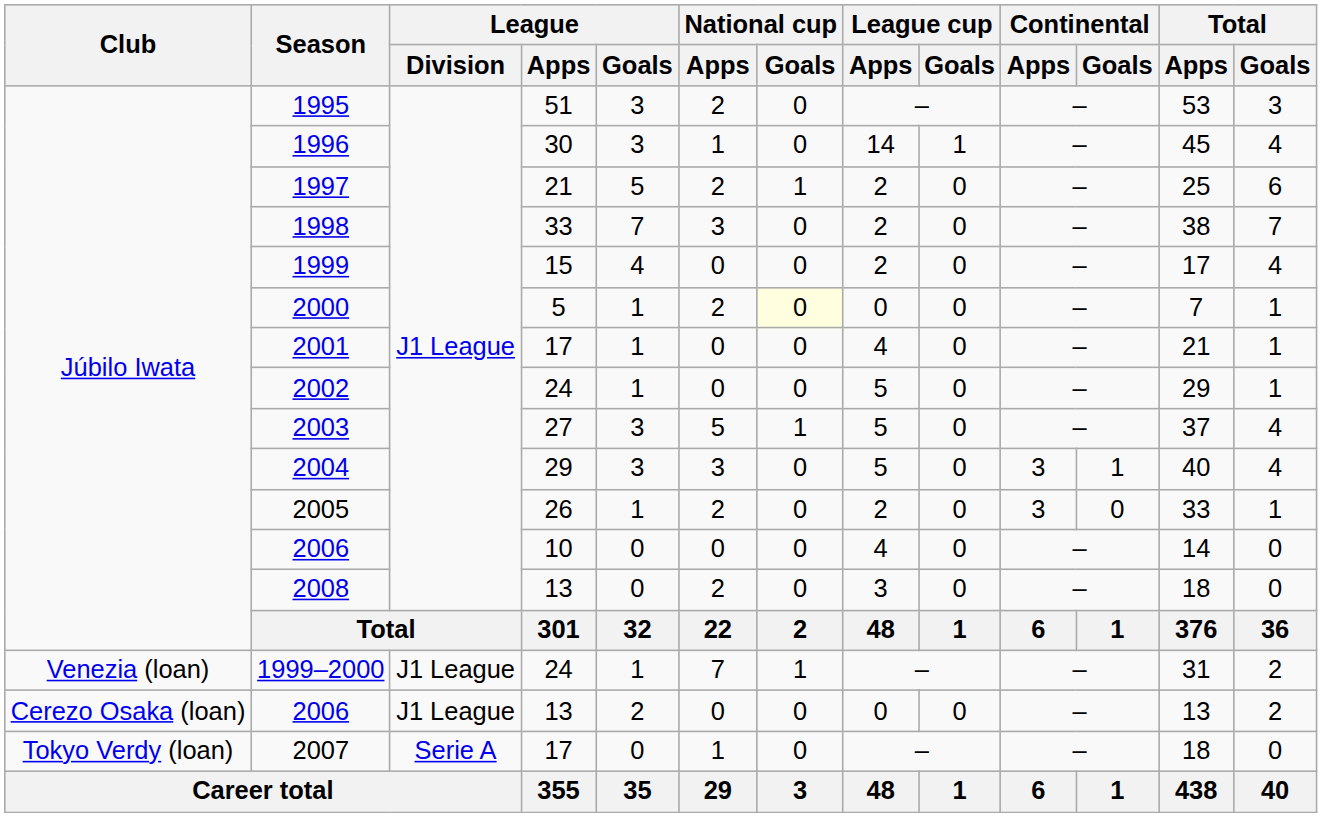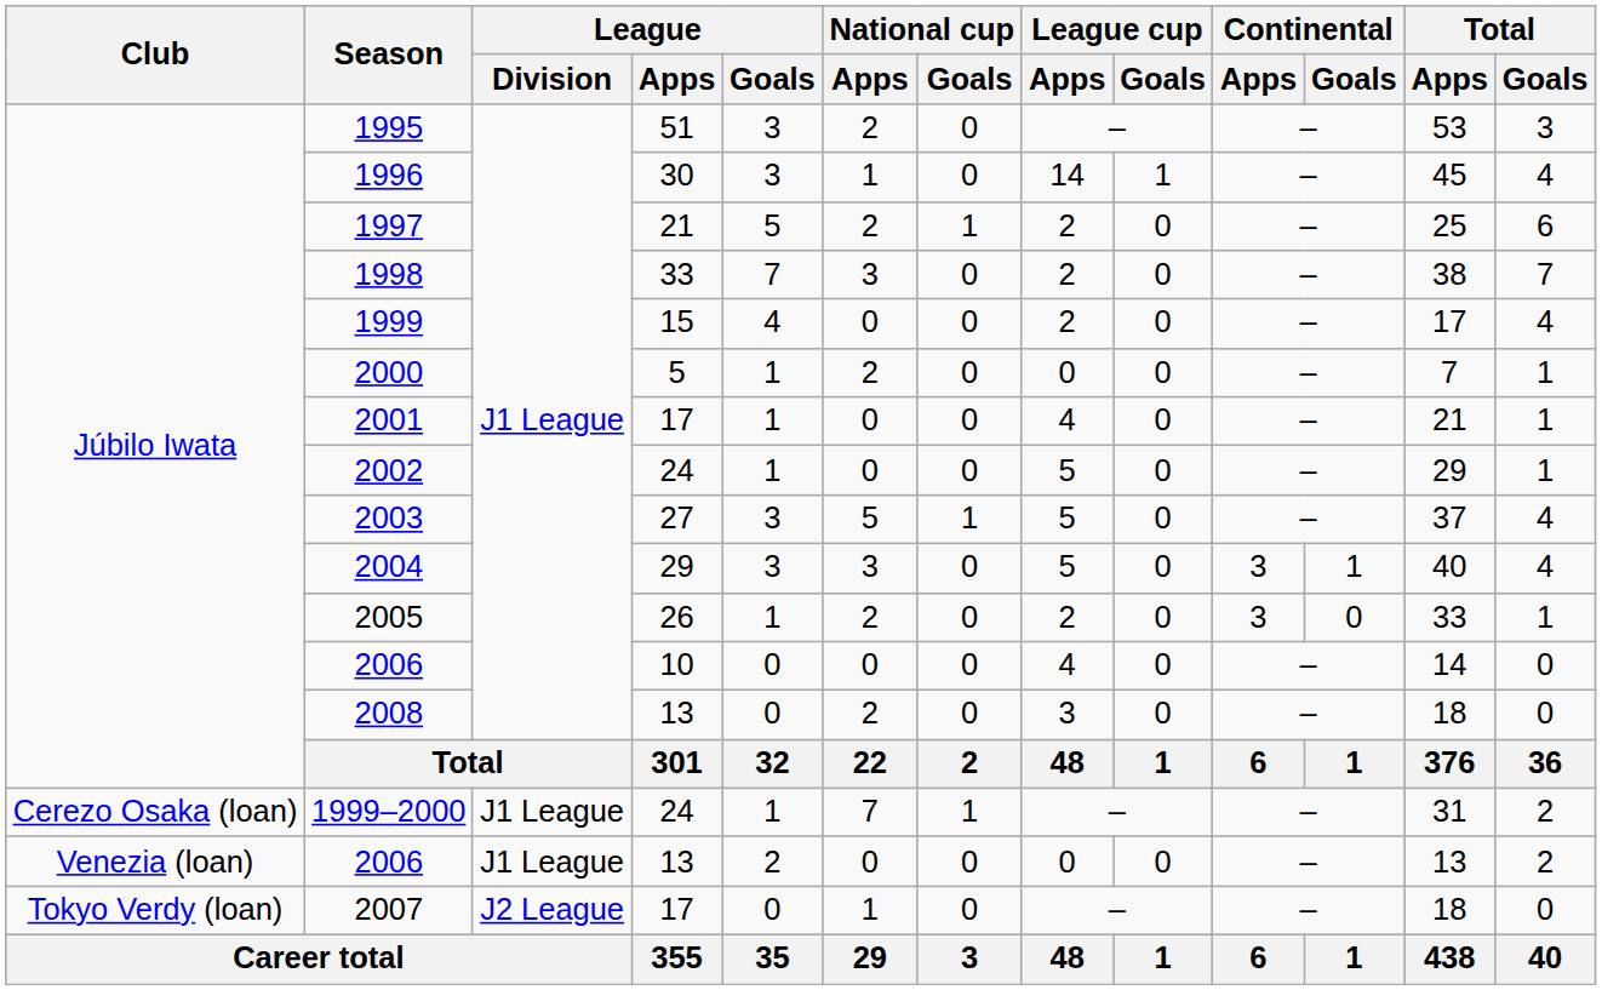2000 | National cup / Goals: lightyellow background -> no background
1999–2000 | Club: Venezia (loan) -> Cerezo Osaka (loan)
2006 / 13 | Club: Cerezo Osaka (loan) -> Venezia (loan)
2007 | League / Division: Serie A -> J2 League
